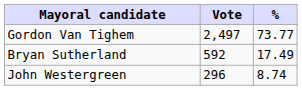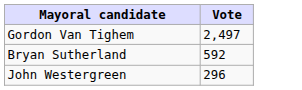- column: % | 73.77 | 17.49 | 8.74
